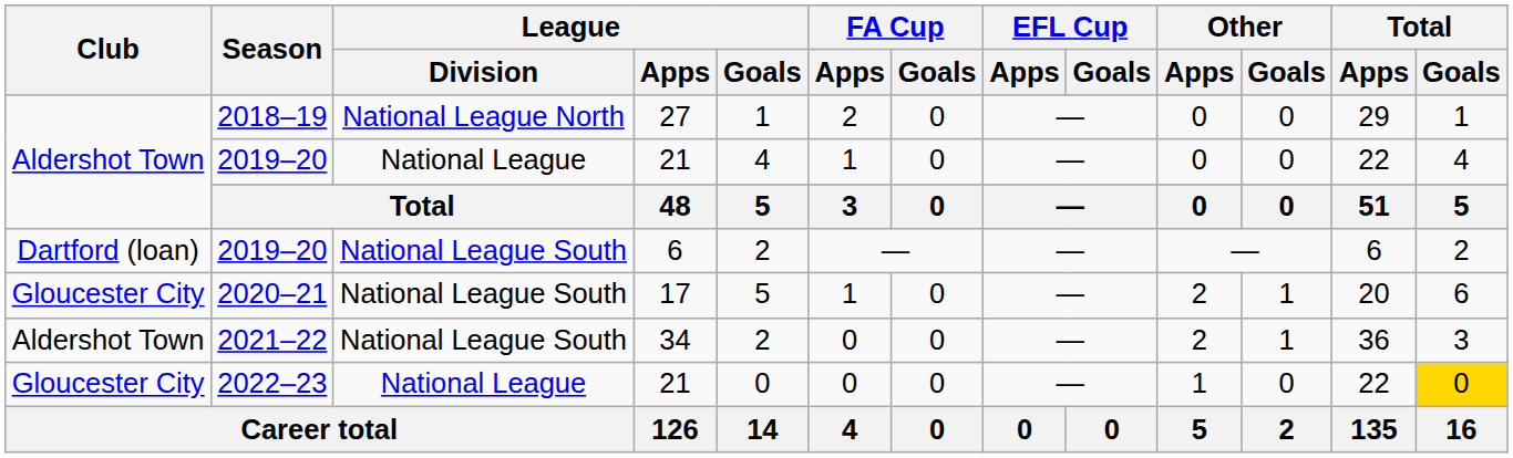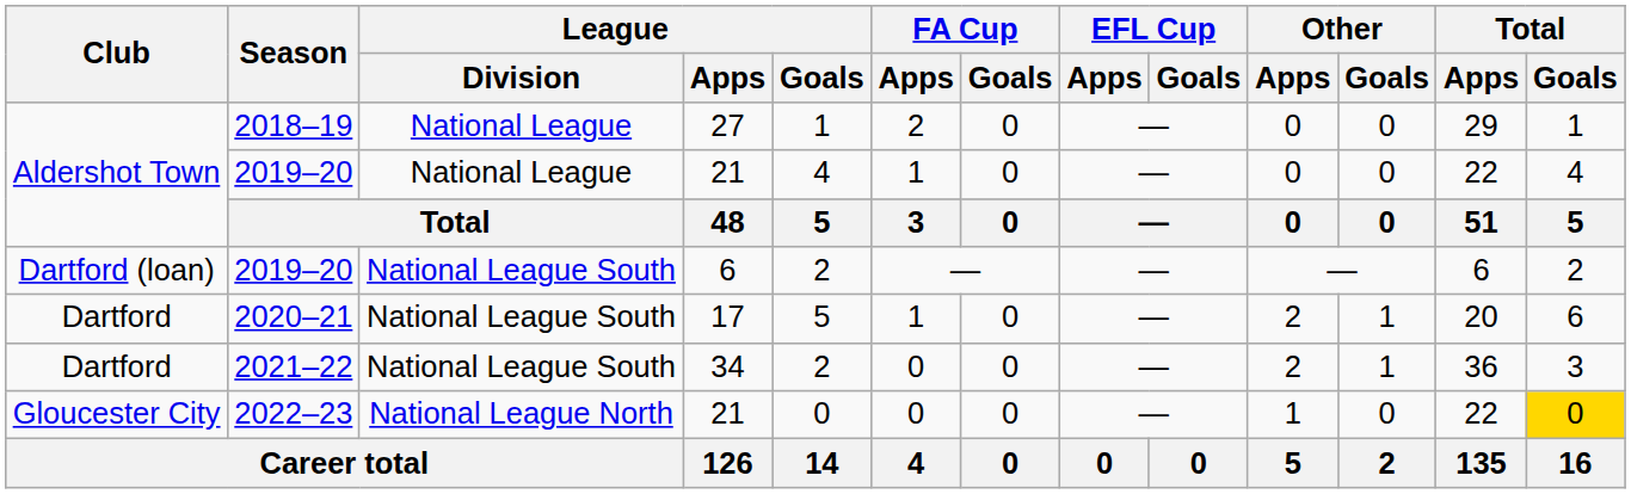2018–19 | League / Division: National League North -> National League
2020–21 | Club: Gloucester City -> Dartford
2021–22 | Club: Aldershot Town -> Dartford
2022–23 | League / Division: National League -> National League North
